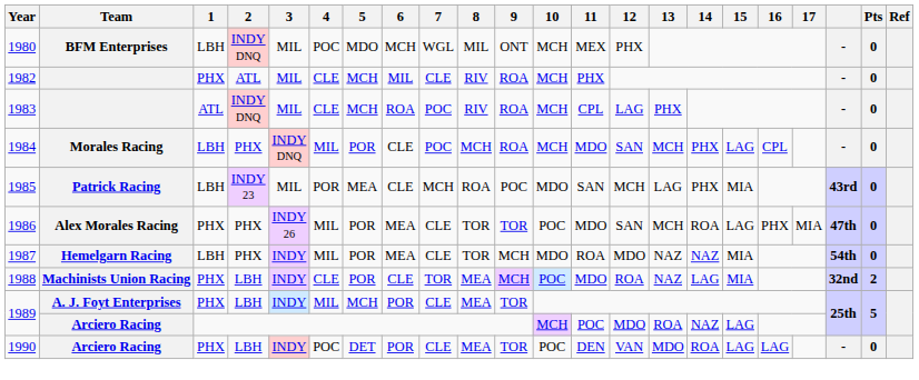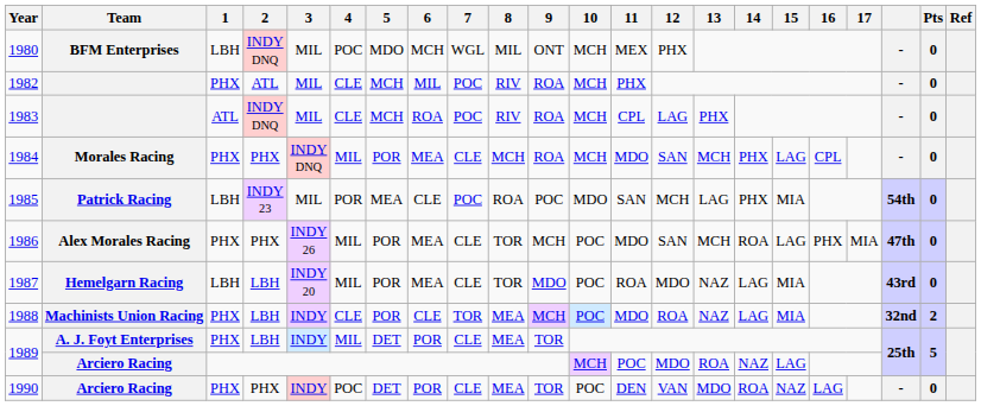1982 | 7: CLE -> POC
1984 | 1: LBH -> PHX
1984 | 6: CLE -> MEA
1984 | 7: POC -> CLE
1985 | 7: MCH -> POC
1985 | column 20: 43rd -> 54th
1986 | 9: TOR -> MCH
1987 | 2: PHX -> LBH
1987 | 3: INDY -> INDY 20
1987 | 9: MCH -> MDO
1987 | 10: MDO -> POC
1987 | 14: NAZ -> LAG
1987 | column 20: 54th -> 43rd
1989 / A. J. Foyt Enterprises | 5: MCH -> DET
1990 | 2: LBH -> PHX
1990 | 15: LAG -> NAZ
